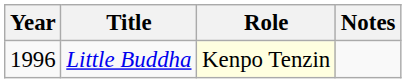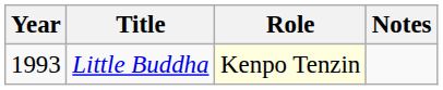Little Buddha | Year: 1996 -> 1993
